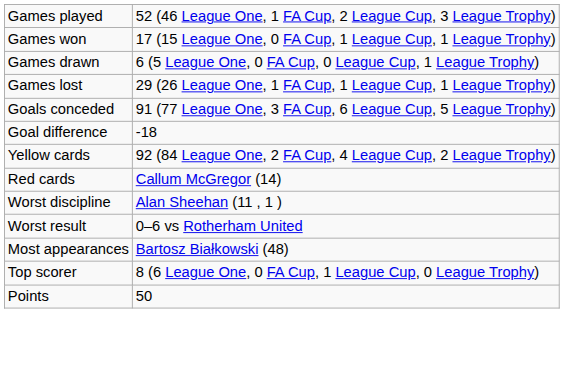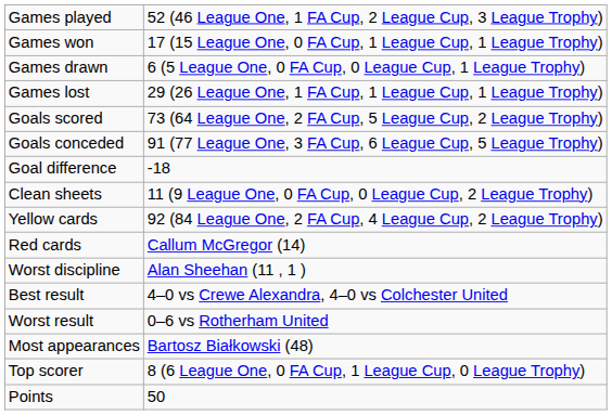+ row: Goals scored | 73 (64 League One, 2 FA Cup, 5 League Cup, 2 League Trophy)
+ row: Clean sheets | 11 (9 League One, 0 FA Cup, 0 League Cup, 2 League Trophy)
+ row: Best result | 4–0 vs Crewe Alexandra, 4–0 vs Colchester United
